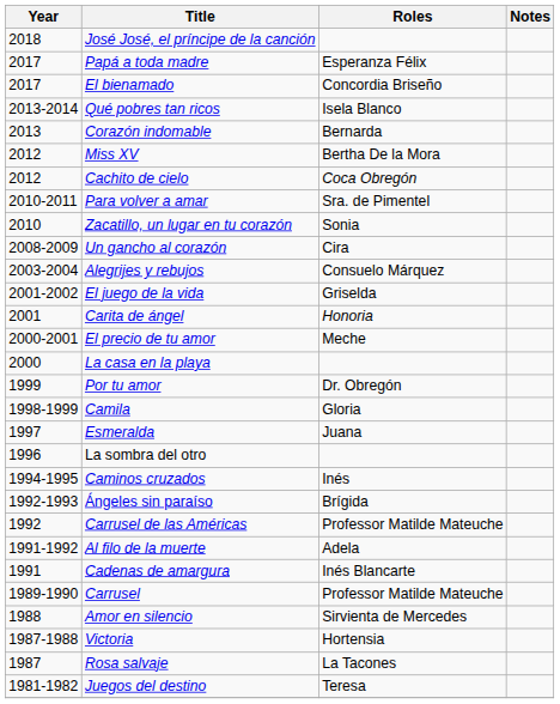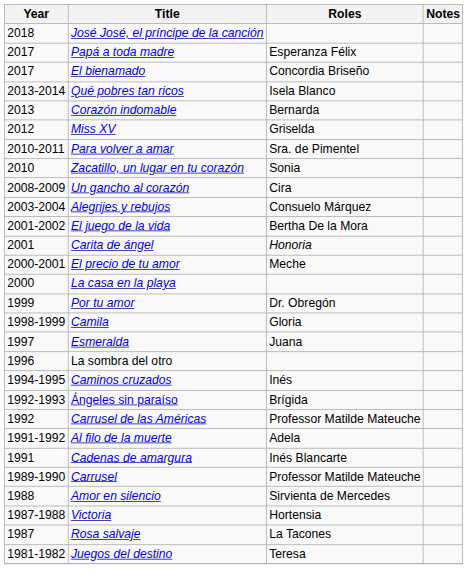Miss XV | Roles: Bertha De la Mora -> Griselda
- row: 2012 | Cachito de cielo | Coca Obregón
El juego de la vida | Roles: Griselda -> Bertha De la Mora
